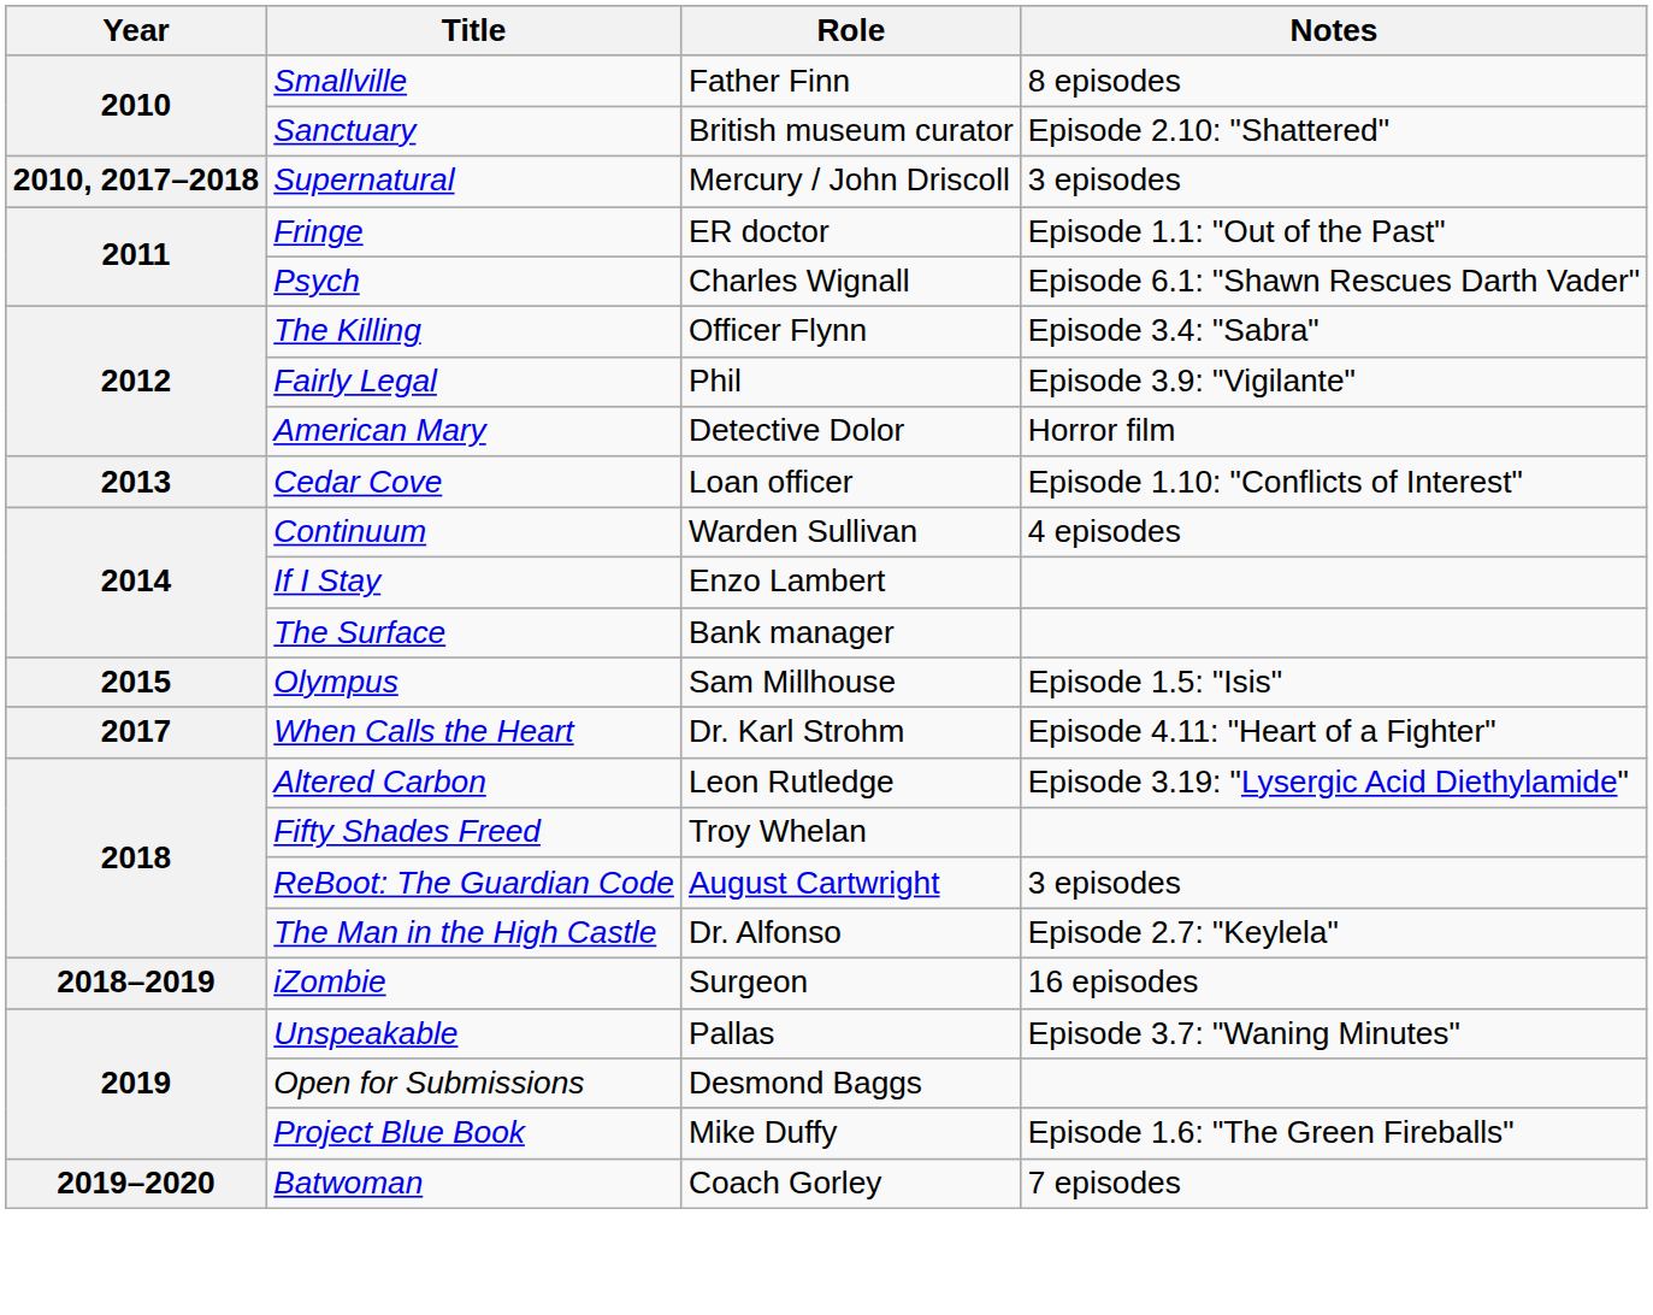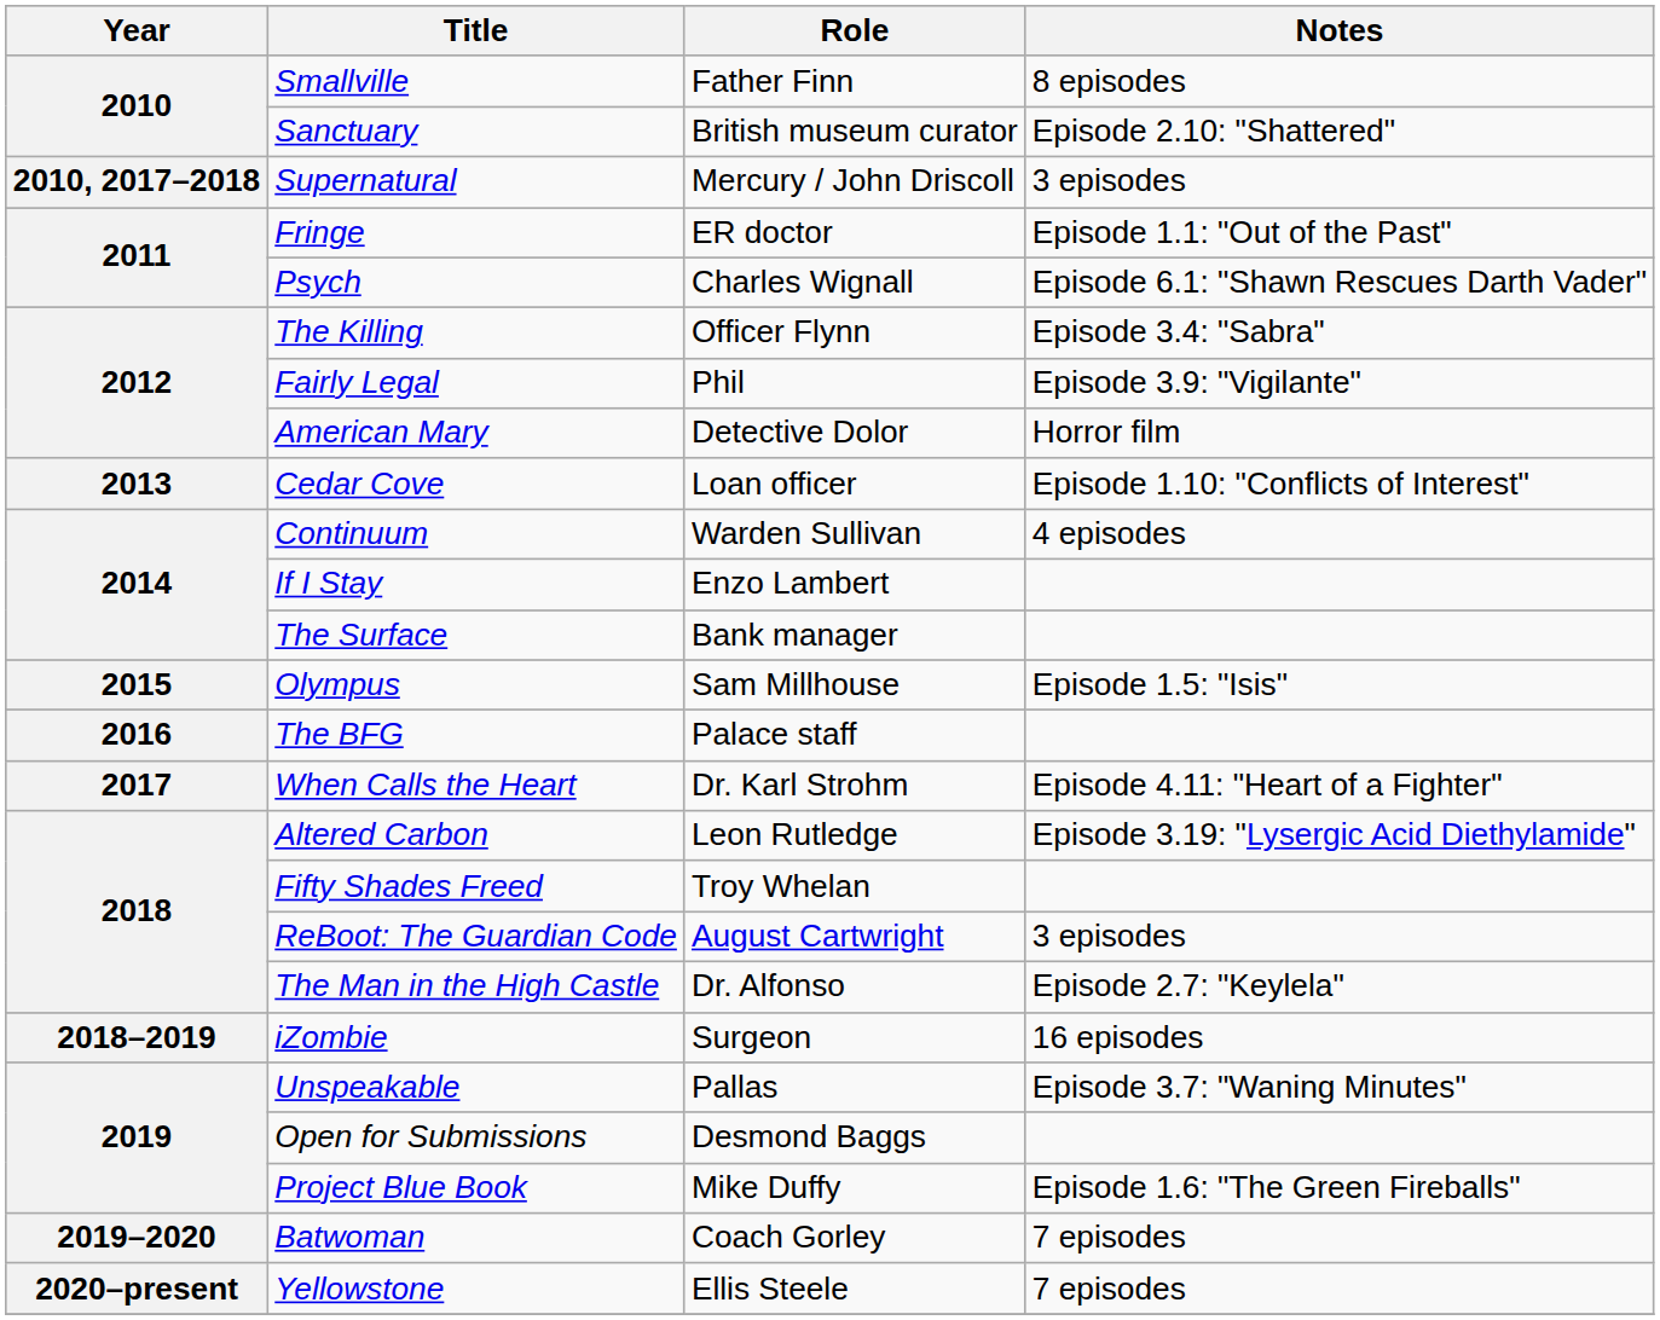+ row: 2016 | The BFG | Palace staff
+ row: 2020–present | Yellowstone | Ellis Steele | 7 episodes
